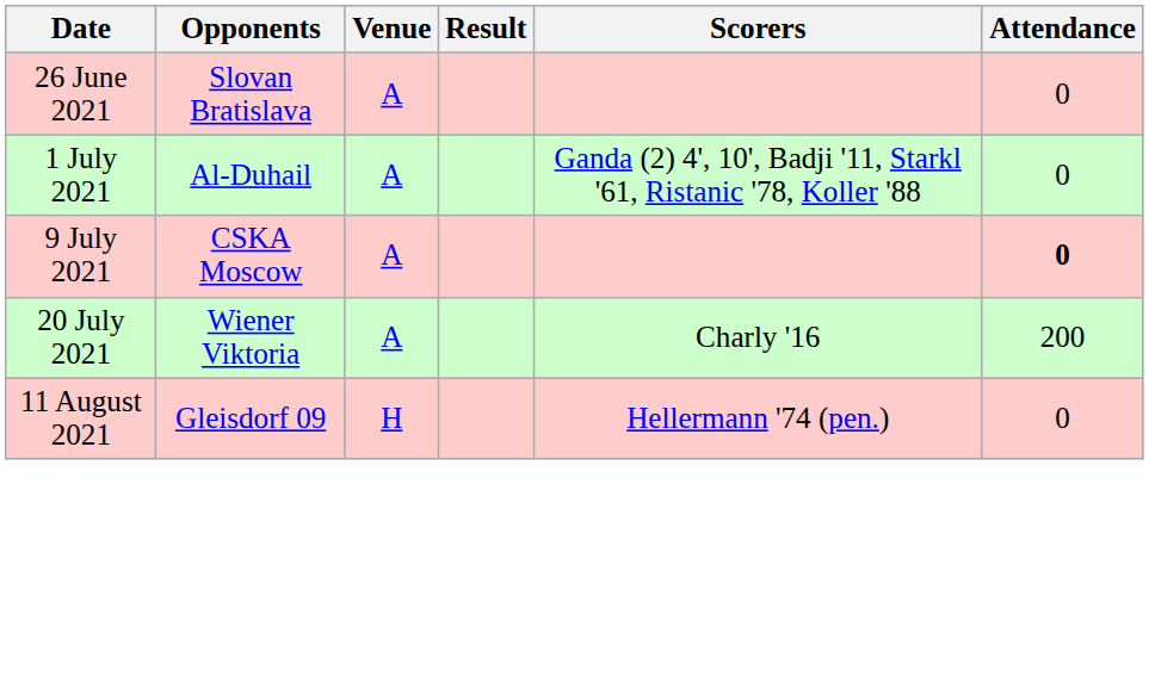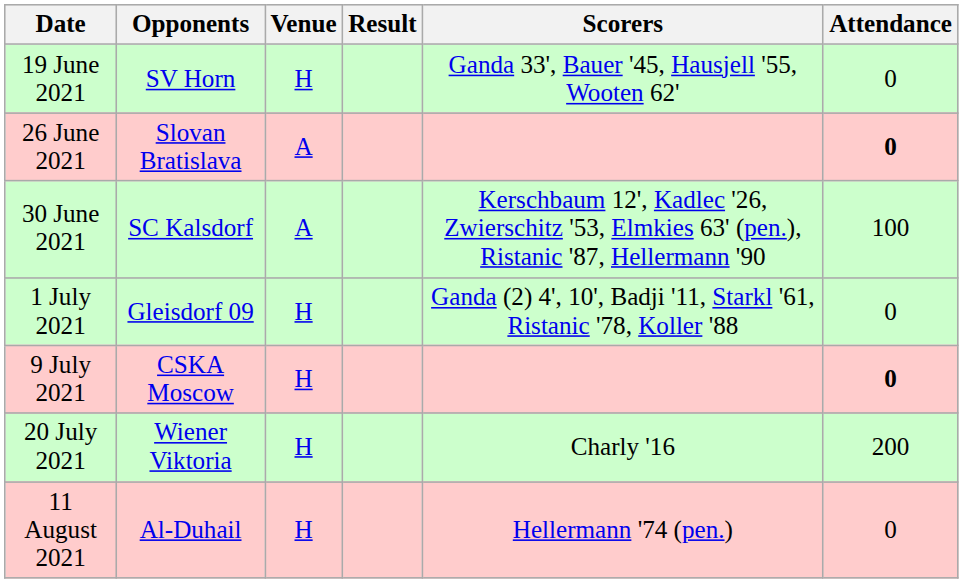+ row: 19 June 2021 | SV Horn | H | Ganda 33', Bauer '45, Hausjell '55, Wooten 62' | 0
26 June 2021 | Attendance: normal -> bold
+ row: 30 June 2021 | SC Kalsdorf | A | Kerschbaum 12', Kadlec '26, Zwierschitz '53, Elmkies 63' (pen.), Ristanic '87, Hellermann '90 | 100
1 July 2021 | Opponents: Al-Duhail -> Gleisdorf 09
1 July 2021 | Venue: A -> H
9 July 2021 | Venue: A -> H
20 July 2021 | Venue: A -> H
11 August 2021 | Opponents: Gleisdorf 09 -> Al-Duhail
